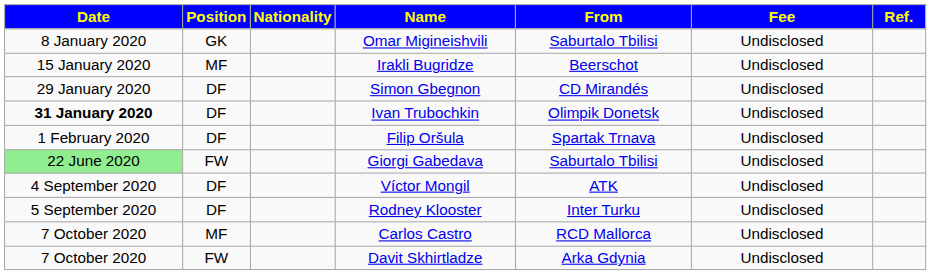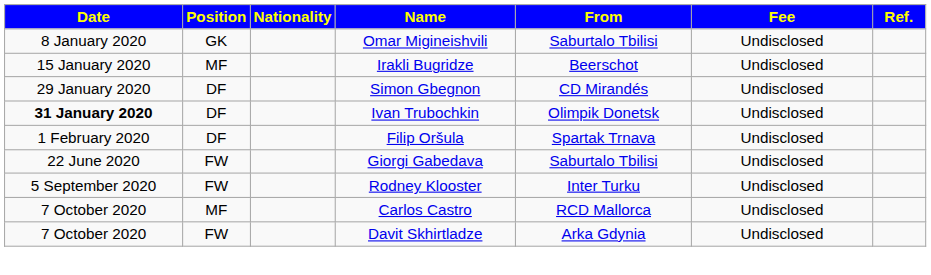Giorgi Gabedava | Date: lightgreen background -> no background
- row: 4 September 2020 | DF | Víctor Mongil | ATK | Undisclosed
Rodney Klooster | Position: DF -> FW
